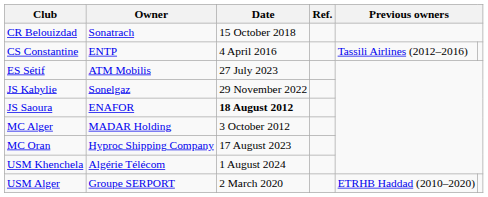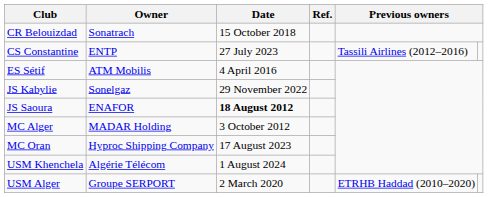CS Constantine | Date: 4 April 2016 -> 27 July 2023
ES Sétif | Date: 27 July 2023 -> 4 April 2016
